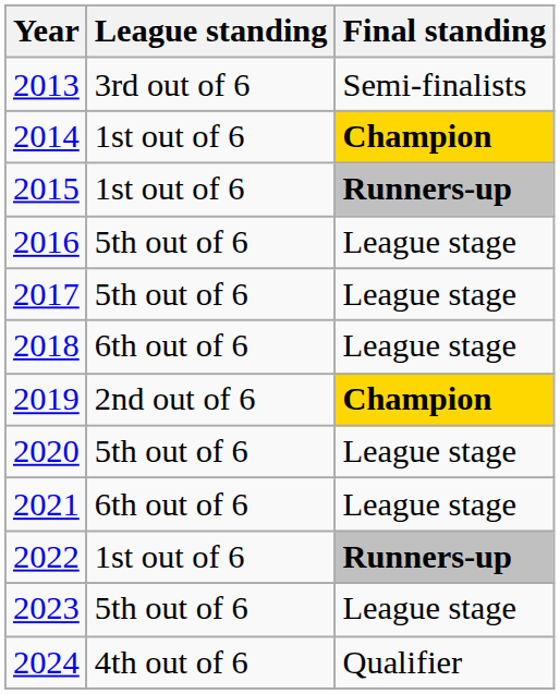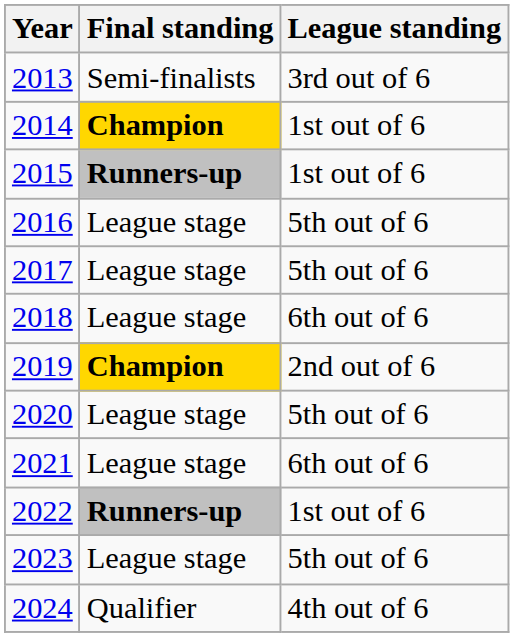columns swapped: League standing <-> Final standing
